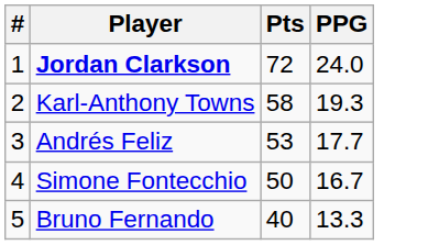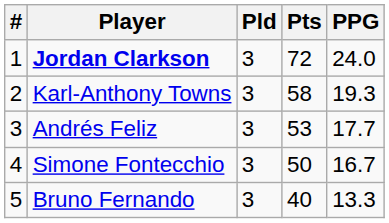+ column: Pld | 3 | 3 | 3 | 3 | 3
